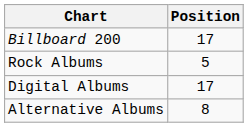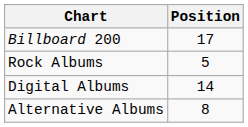Digital Albums | Position: 17 -> 14
